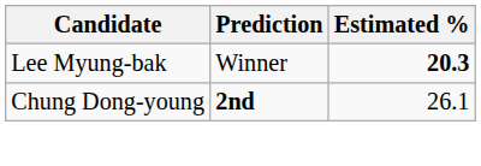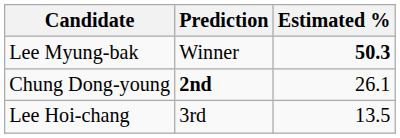Lee Myung-bak | Estimated %: 20.3 -> 50.3
+ row: Lee Hoi-chang | 3rd | 13.5
